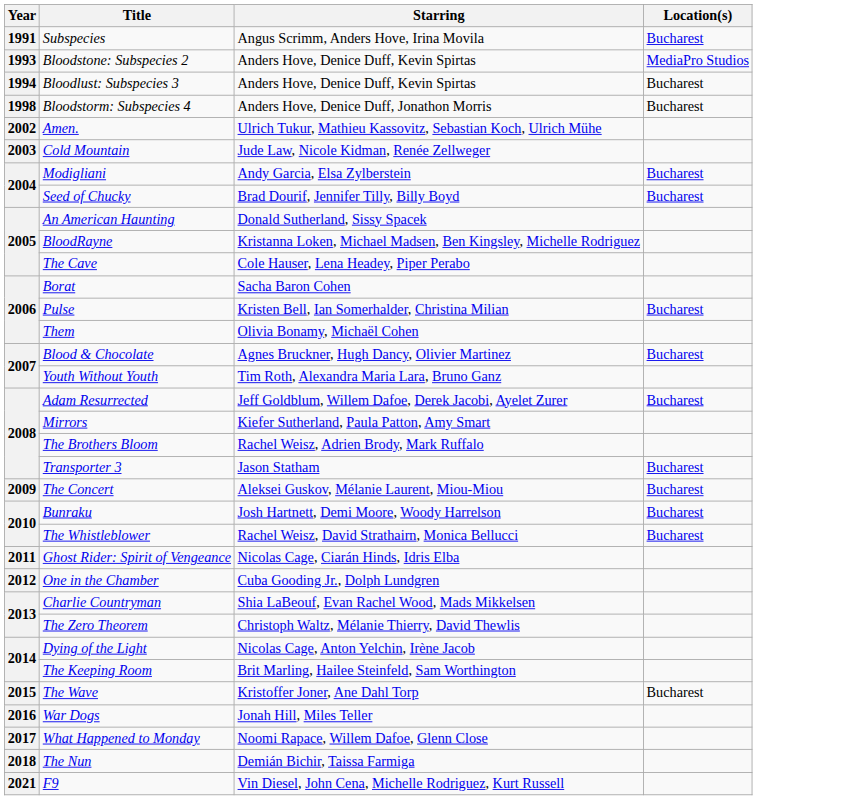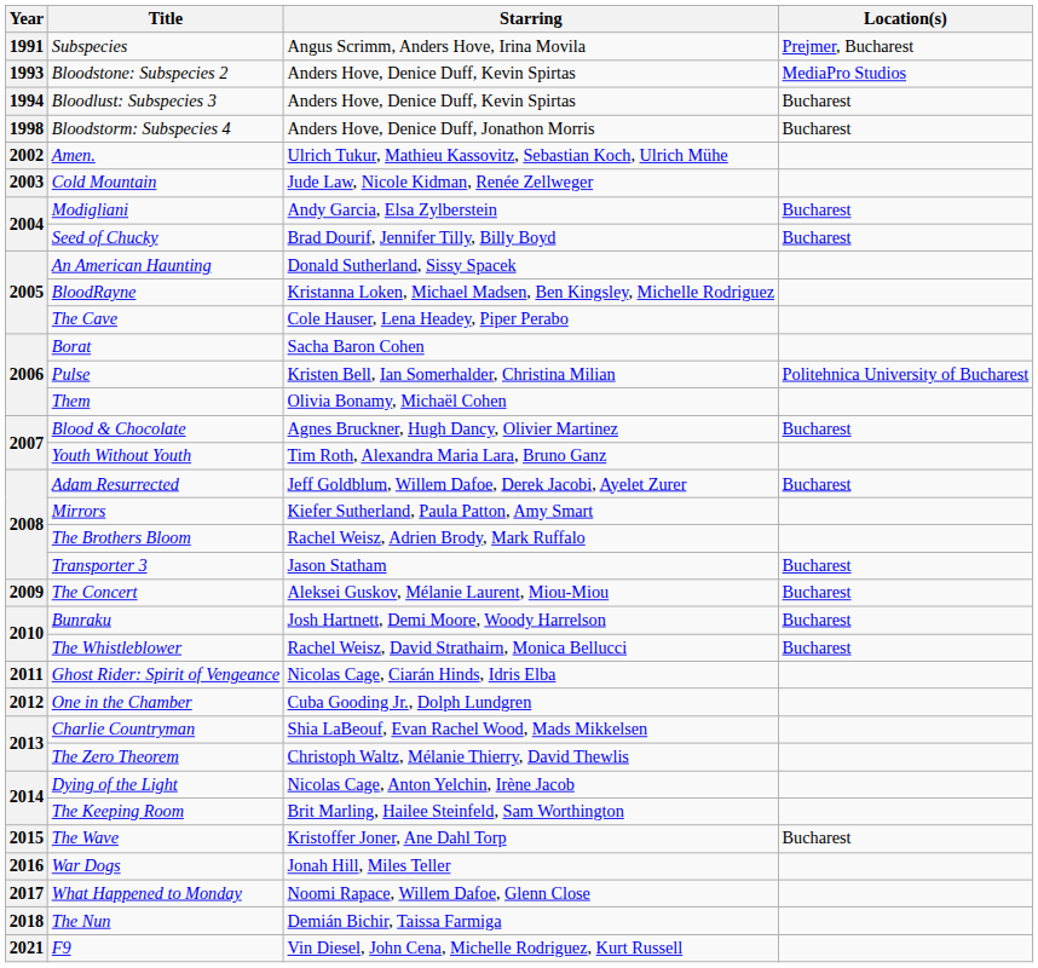Subspecies | Location(s): Bucharest -> Prejmer, Bucharest
Pulse | Location(s): Bucharest -> Politehnica University of Bucharest
